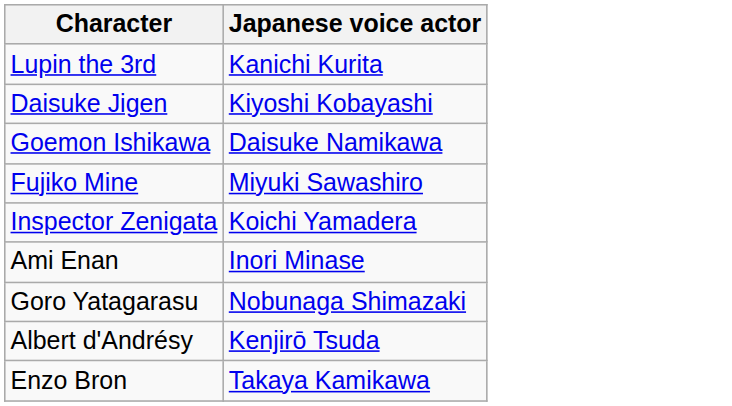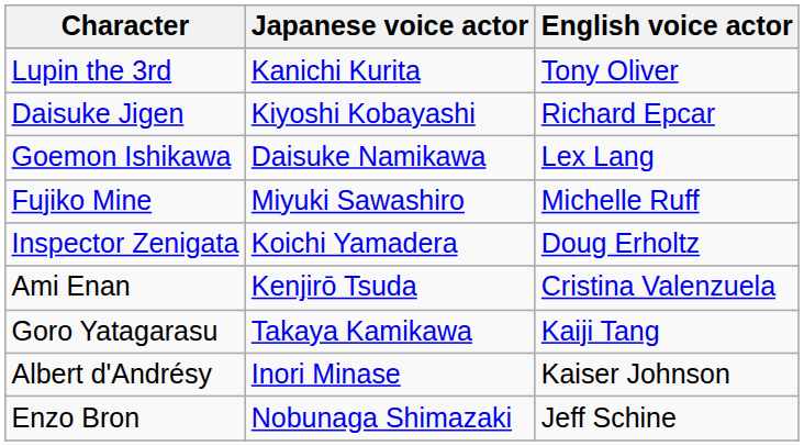+ column: English voice actor | Tony Oliver | Richard Epcar | Lex Lang | Michelle Ruff | Doug Erholtz | Cristina Valenzuela | Kaiji Tang | Kaiser Johnson | Jeff Schine
Ami Enan | Japanese voice actor: Inori Minase -> Kenjirō Tsuda
Goro Yatagarasu | Japanese voice actor: Nobunaga Shimazaki -> Takaya Kamikawa
Albert d'Andrésy | Japanese voice actor: Kenjirō Tsuda -> Inori Minase
Enzo Bron | Japanese voice actor: Takaya Kamikawa -> Nobunaga Shimazaki
